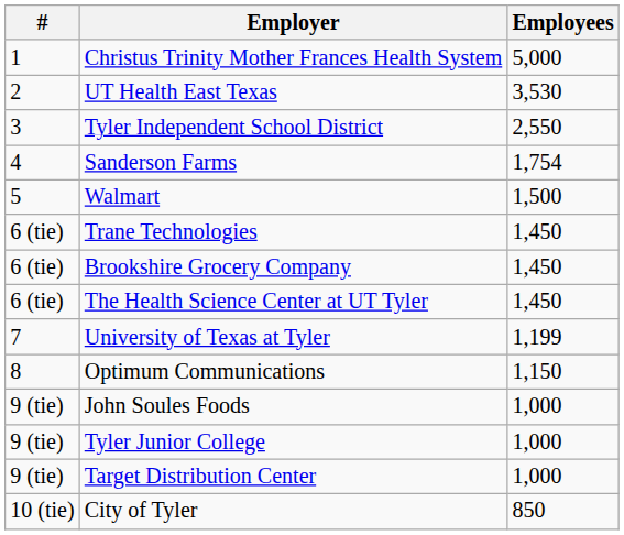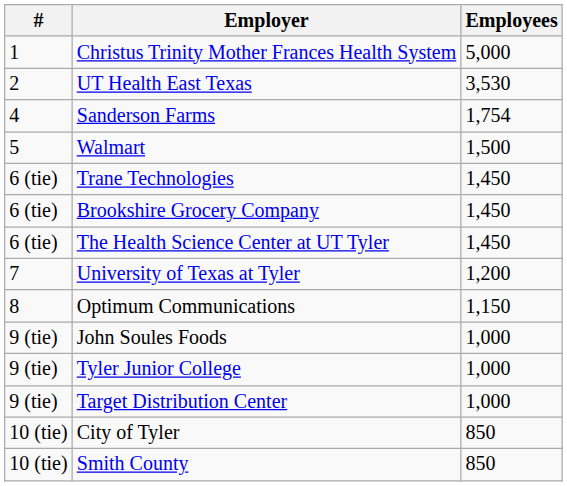- row: 3 | Tyler Independent School District | 2,550
University of Texas at Tyler | Employees: 1,199 -> 1,200
+ row: 10 (tie) | Smith County | 850
